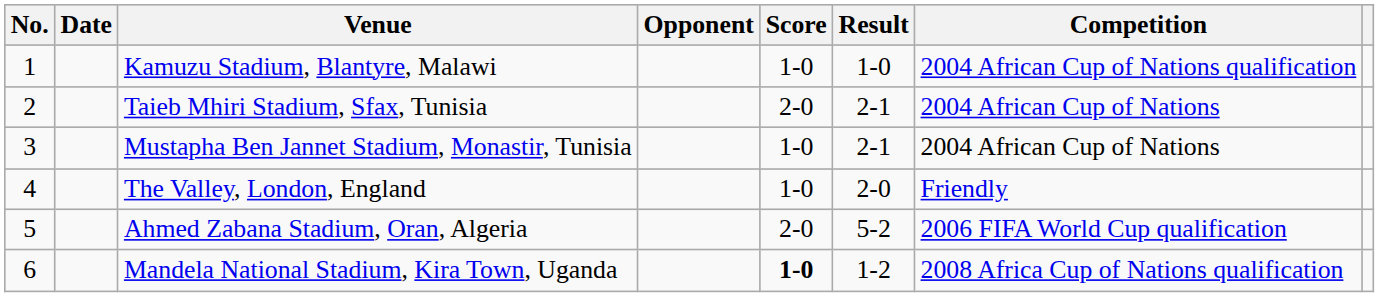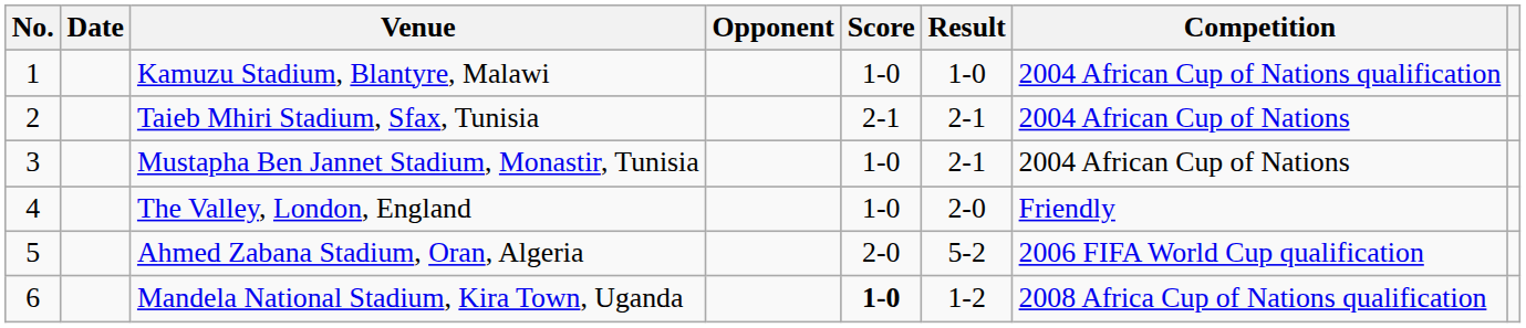Taieb Mhiri Stadium, Sfax, Tunisia | Score: 2-0 -> 2-1
